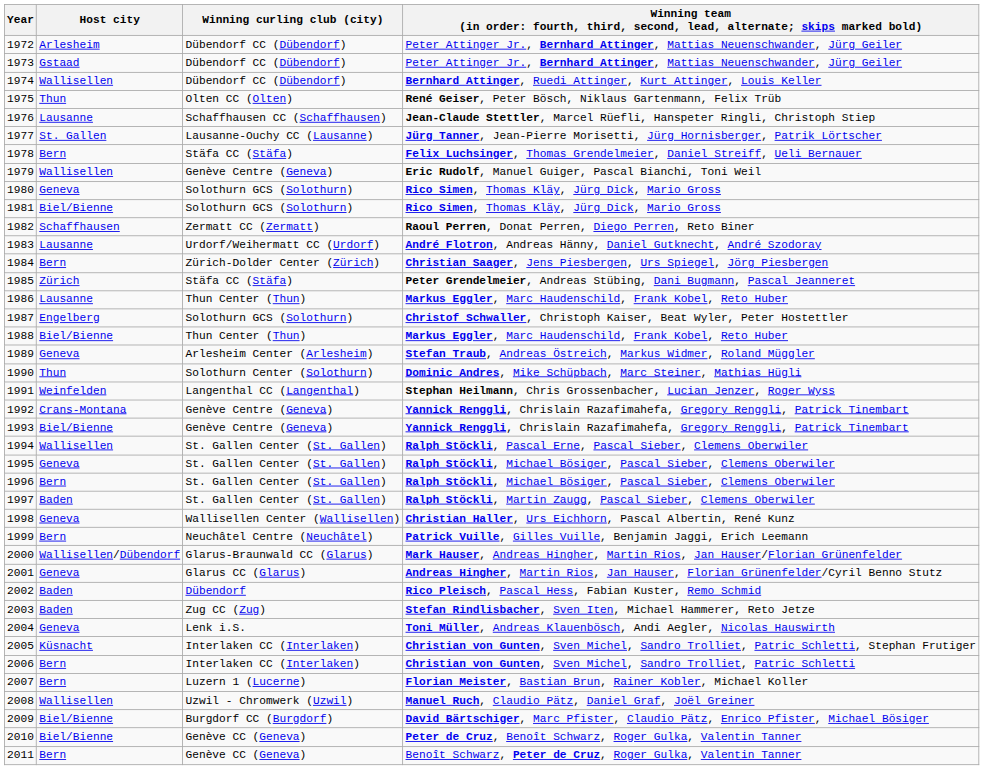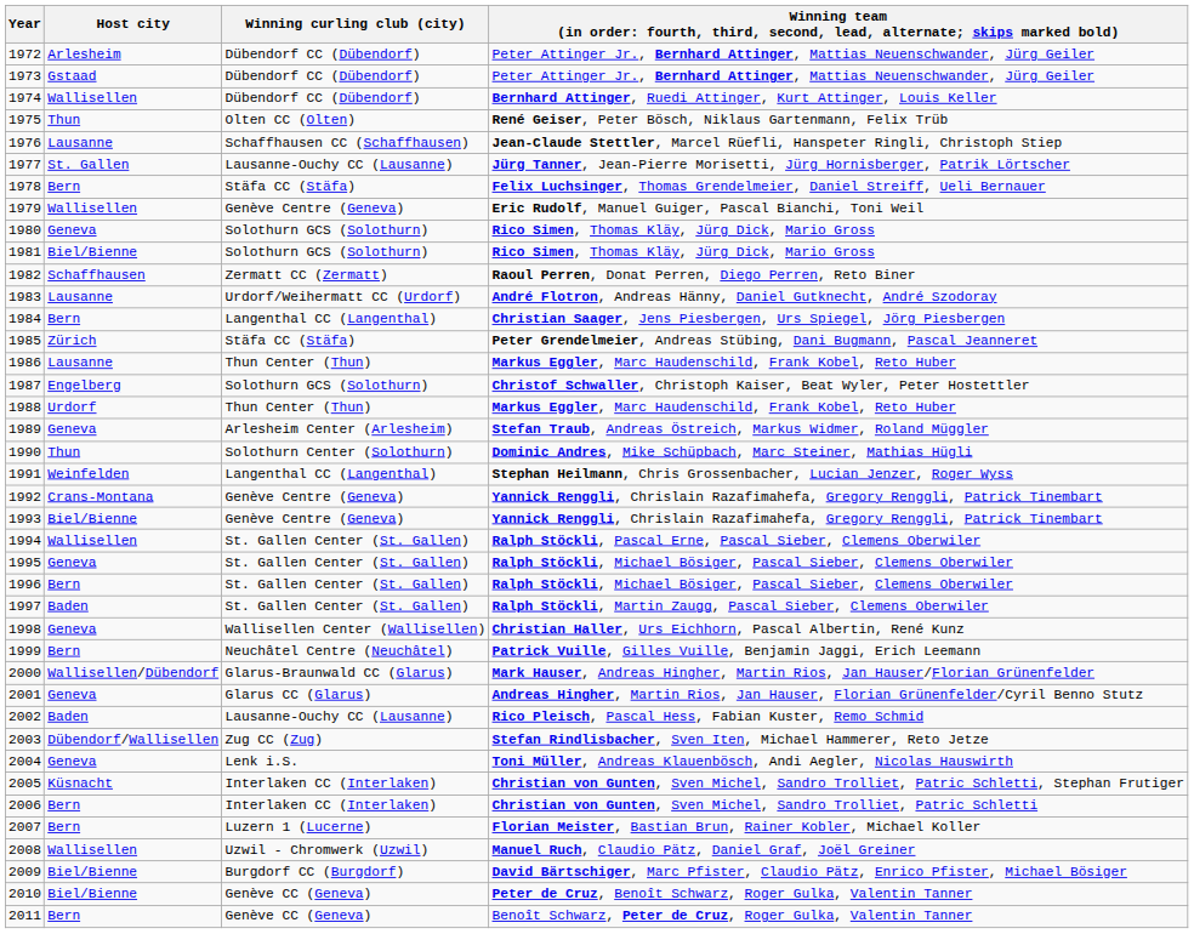1984 | Winning curling club (city): Zürich-Dolder Center (Zürich) -> Langenthal CC (Langenthal)
1988 | Host city: Biel/Bienne -> Urdorf
2002 | Winning curling club (city): Dübendorf -> Lausanne-Ouchy CC (Lausanne)
2003 | Host city: Baden -> Dübendorf/Wallisellen
